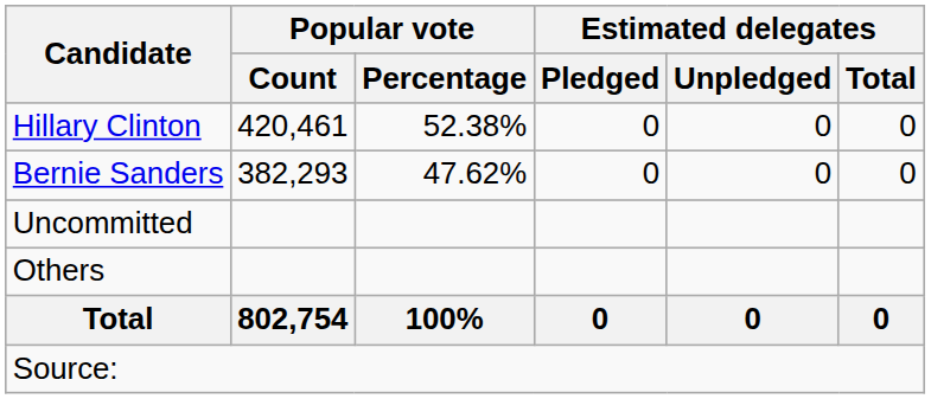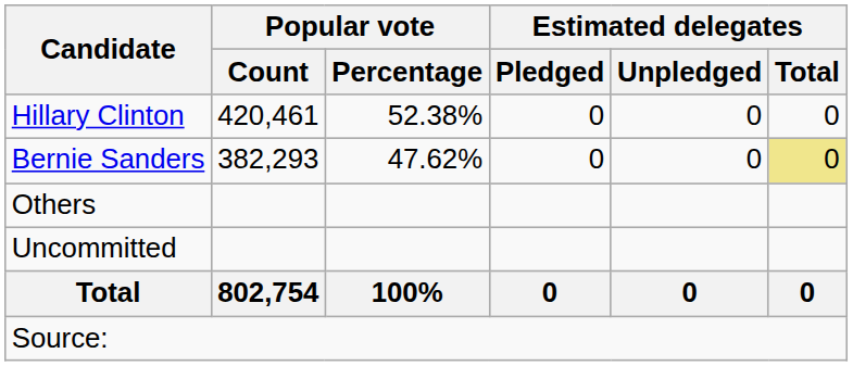Bernie Sanders | Estimated delegates / Total: no background -> khaki background
rows swapped: Others <-> Uncommitted
